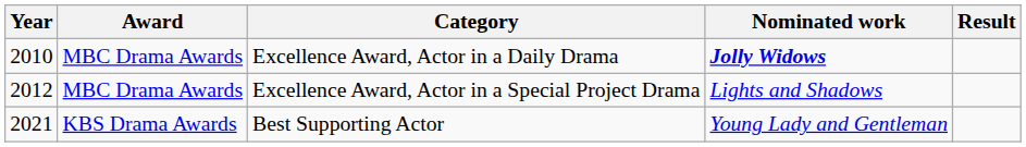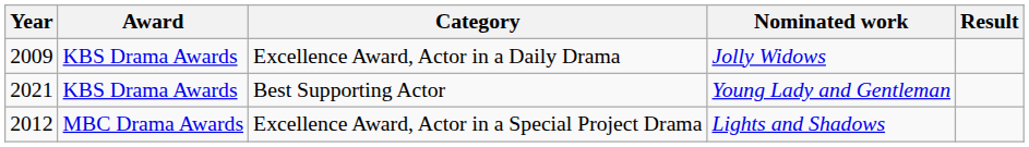Excellence Award, Actor in a Daily Drama | Year: 2010 -> 2009
Excellence Award, Actor in a Daily Drama | Award: MBC Drama Awards -> KBS Drama Awards
Excellence Award, Actor in a Daily Drama | Nominated work: bold -> normal
rows swapped: Excellence Award, Actor in a Special Project Drama <-> Best Supporting Actor
